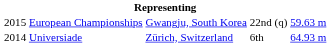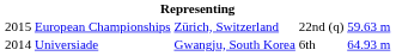European Championships | column 3: Gwangju, South Korea -> Zürich, Switzerland
Universiade | column 3: Zürich, Switzerland -> Gwangju, South Korea
